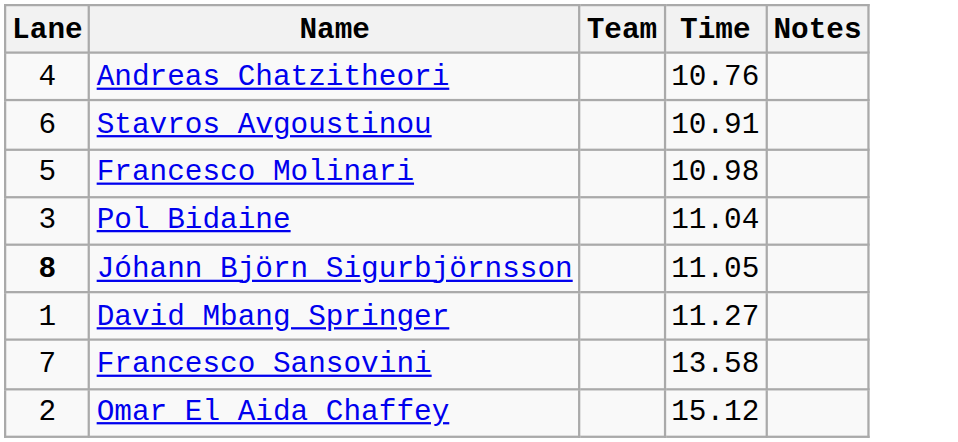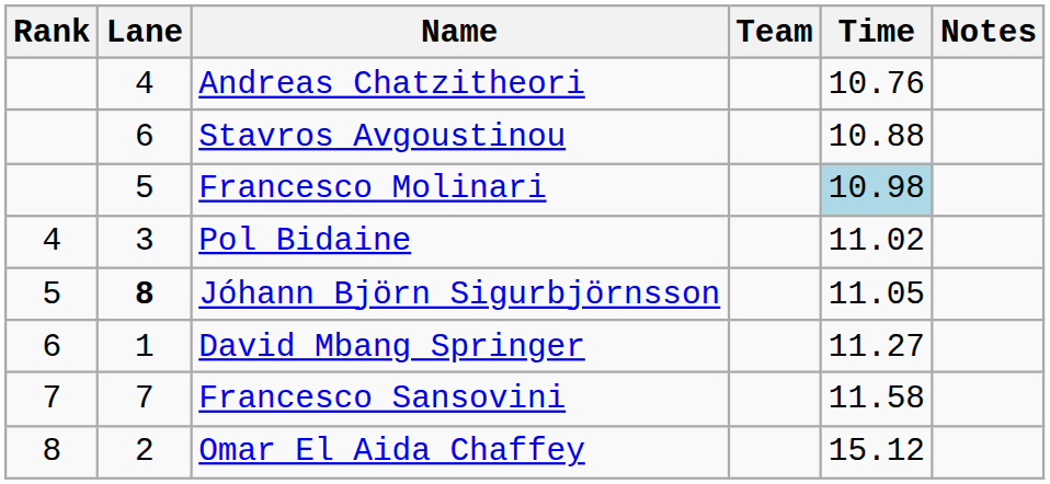+ column: Rank | 4 | 5 | 6 | 7 | 8
Stavros Avgoustinou | Time: 10.91 -> 10.88
Francesco Molinari | Time: no background -> lightblue background
Pol Bidaine | Time: 11.04 -> 11.02
Francesco Sansovini | Time: 13.58 -> 11.58
